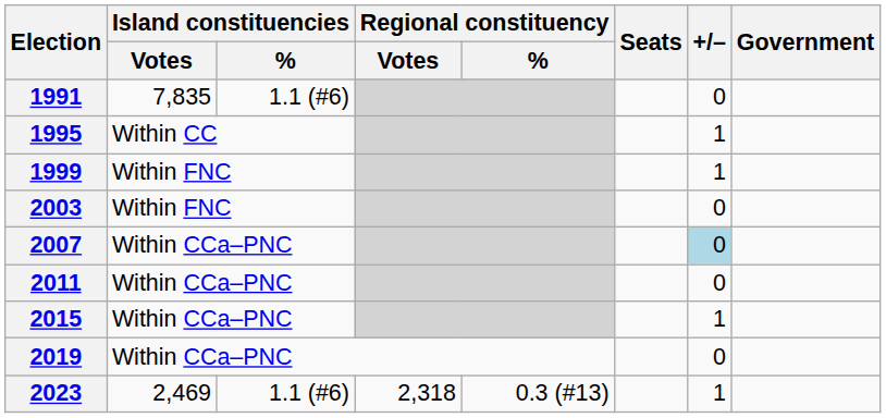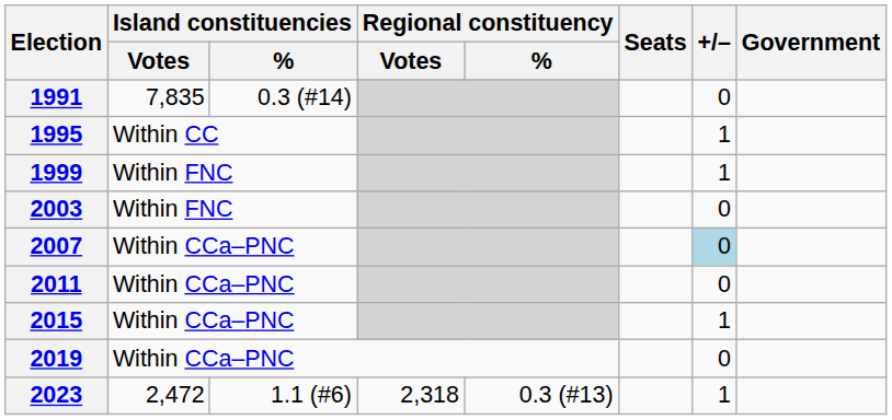1991 | Island constituencies / %: 1.1 (#6) -> 0.3 (#14)
2023 | Island constituencies / Votes: 2,469 -> 2,472
